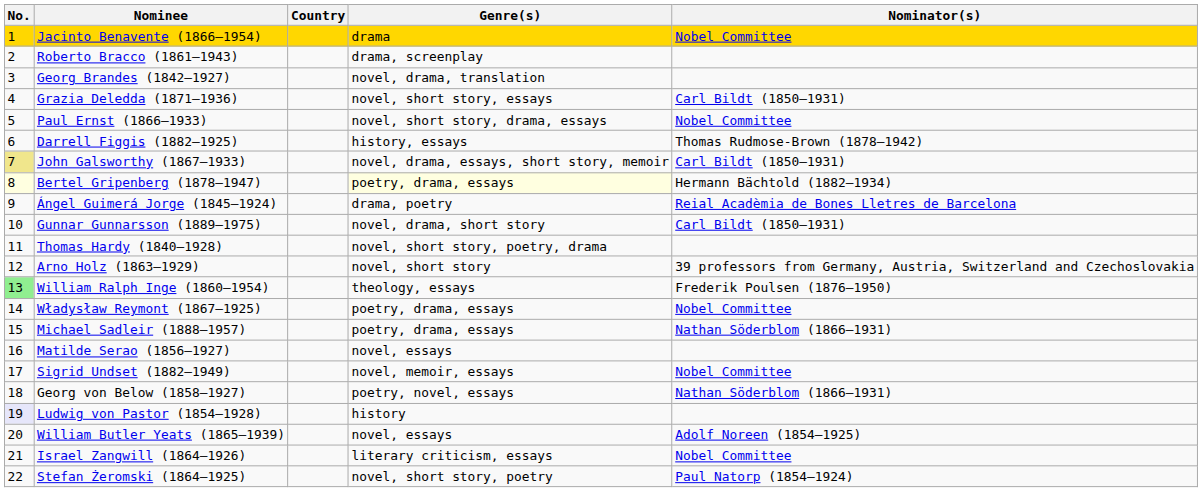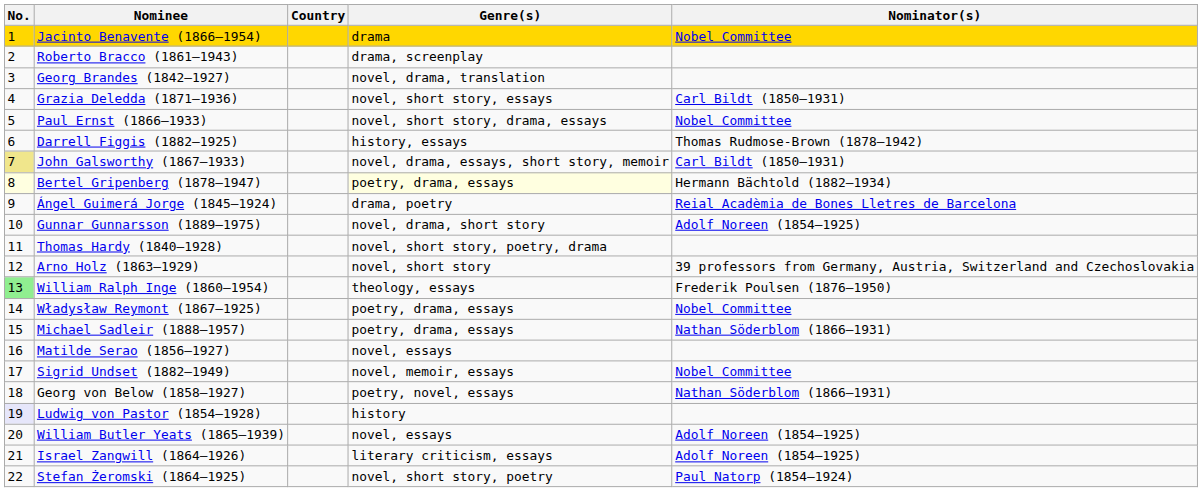Gunnar Gunnarsson (1889–1975) | Nominator(s): Carl Bildt (1850–1931) -> Adolf Noreen (1854–1925)
Israel Zangwill (1864–1926) | Nominator(s): Nobel Committee -> Adolf Noreen (1854–1925)
